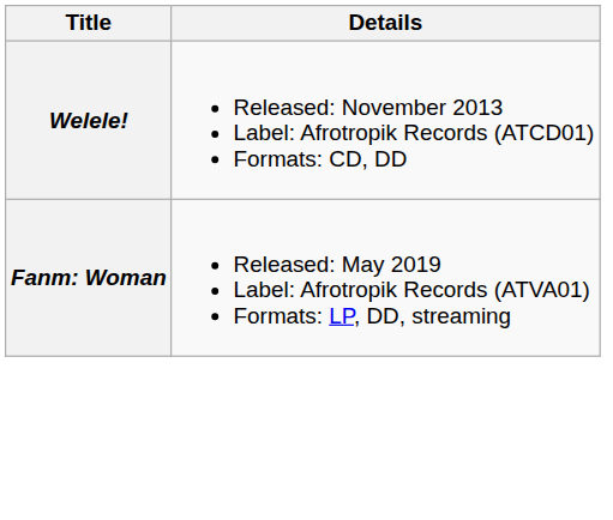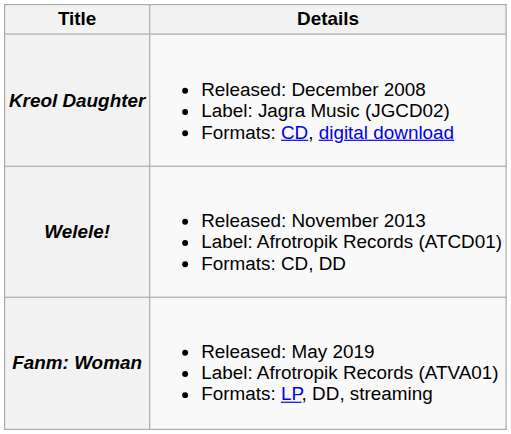+ row: Kreol Daughter | Released: December 2008 Label: Jagra Music (JGCD02) Formats: CD, digital download
